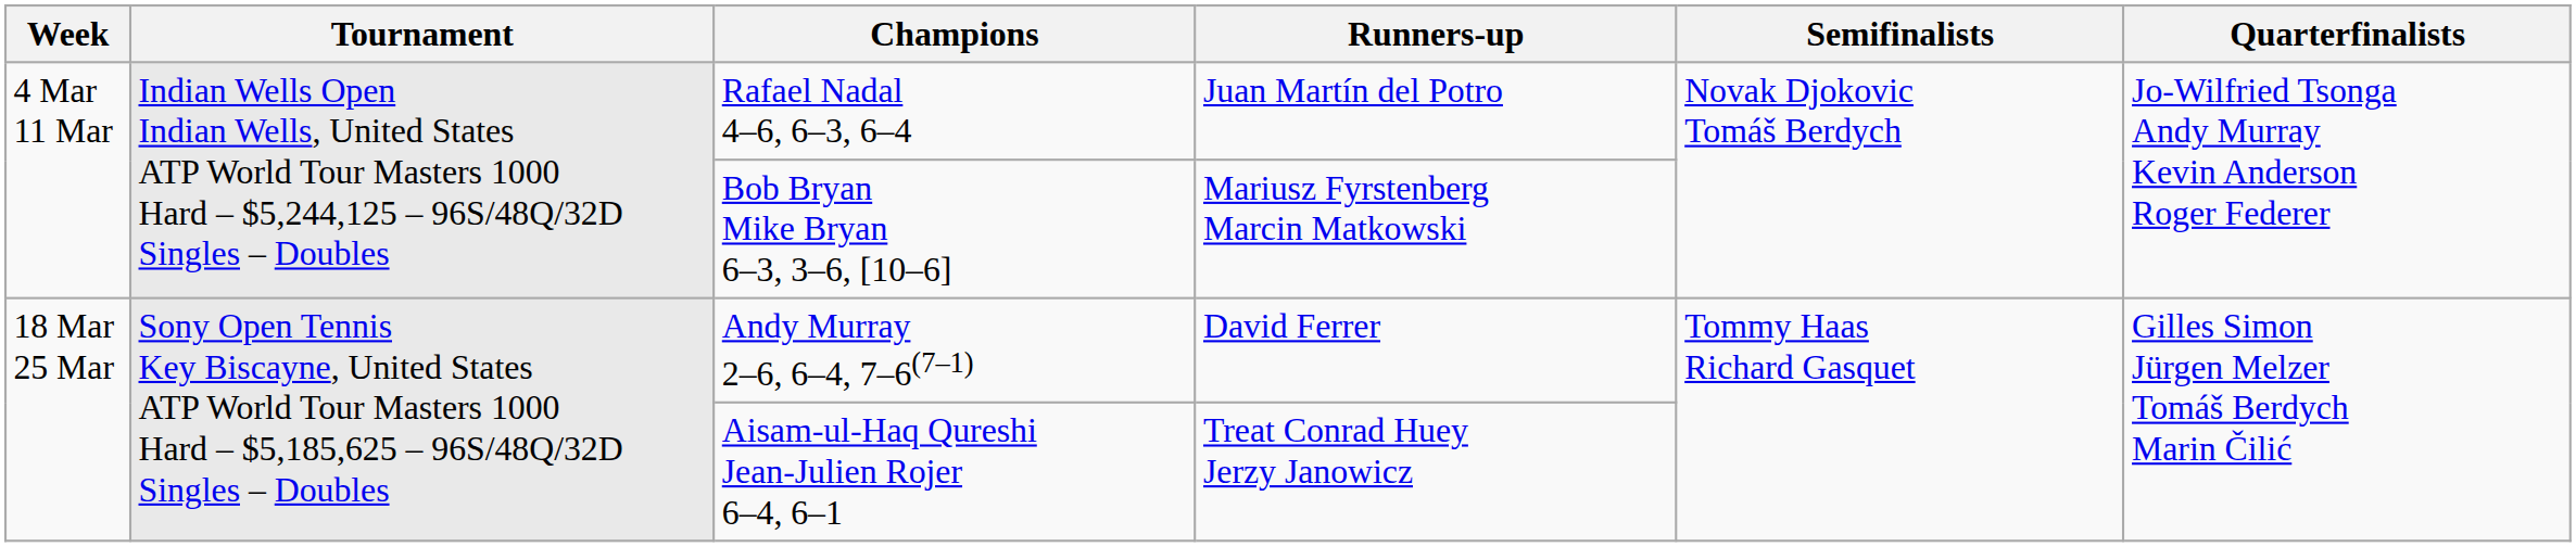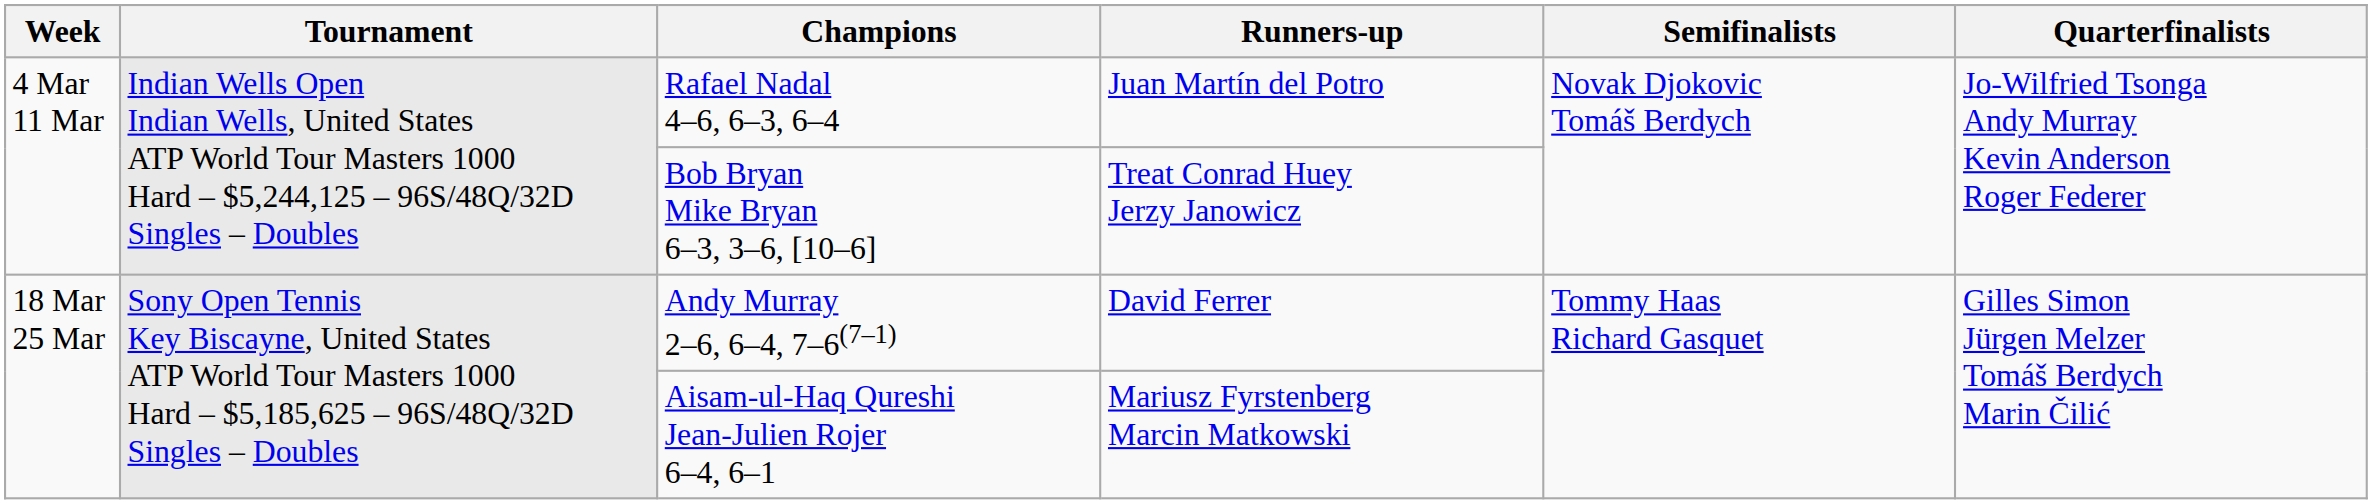Bob Bryan Mike Bryan 6–3, 3–6, [10–6] | Runners-up: Mariusz Fyrstenberg Marcin Matkowski -> Treat Conrad Huey Jerzy Janowicz
Aisam-ul-Haq Qureshi Jean-Julien Rojer 6–4, 6–1 | Runners-up: Treat Conrad Huey Jerzy Janowicz -> Mariusz Fyrstenberg Marcin Matkowski
